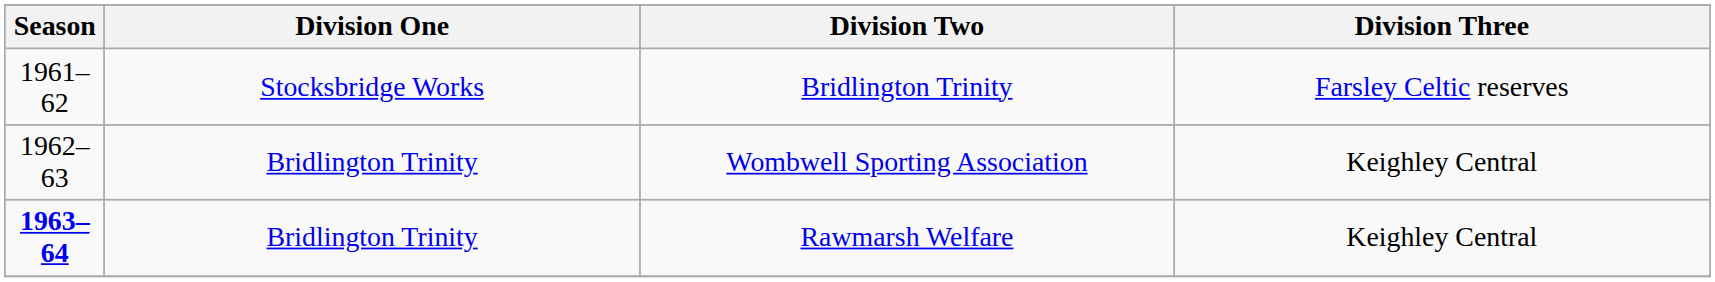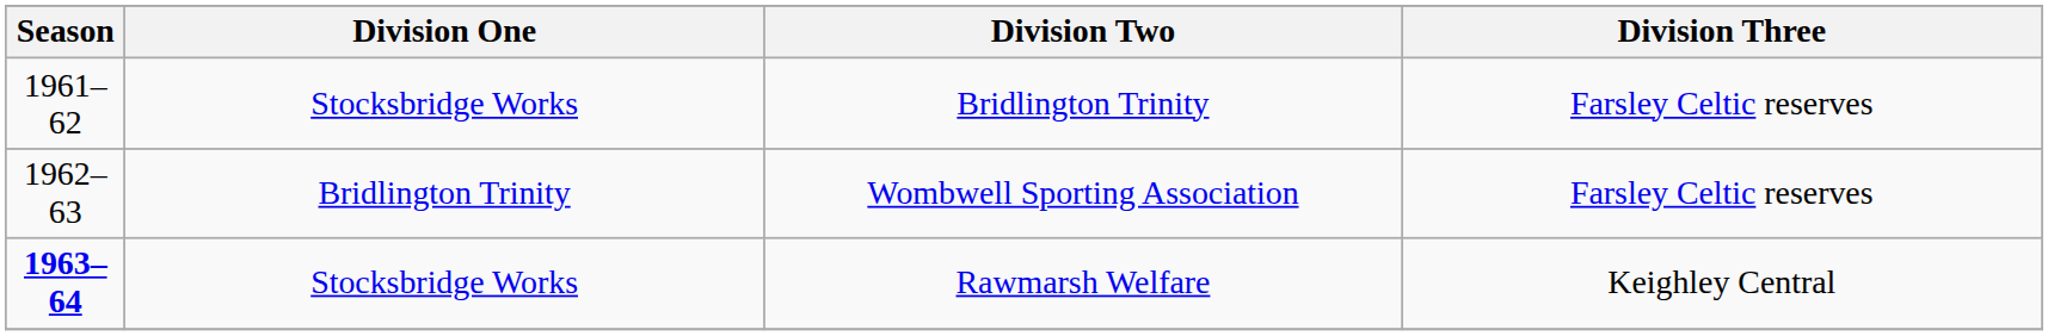Wombwell Sporting Association | Division Three: Keighley Central -> Farsley Celtic reserves
Rawmarsh Welfare | Division One: Bridlington Trinity -> Stocksbridge Works
